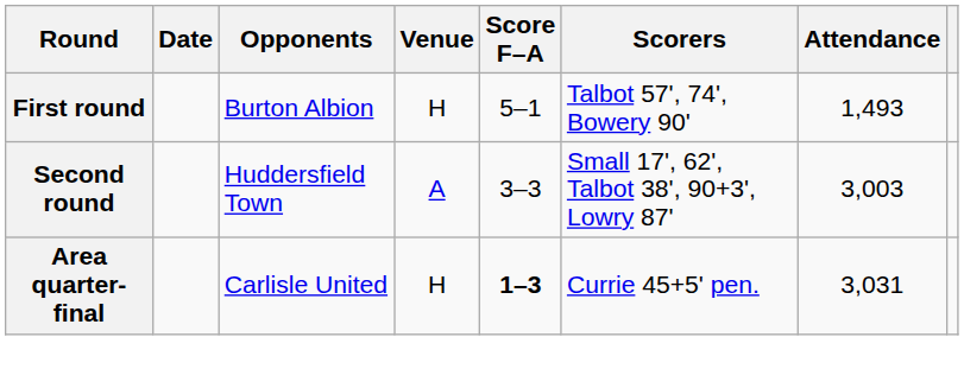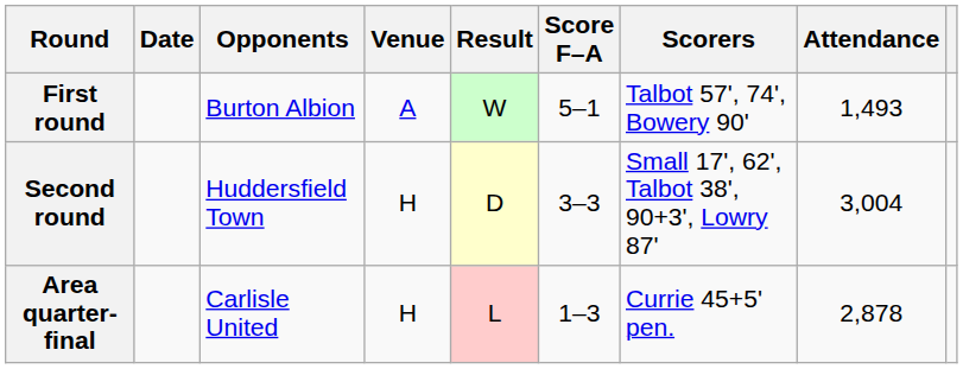+ column: Result | W | D | L
First round | Venue: H -> A
Second round | Venue: A -> H
Second round | Attendance: 3,003 -> 3,004
Area quarter-final | Score F–A: bold -> normal
Area quarter-final | Attendance: 3,031 -> 2,878
